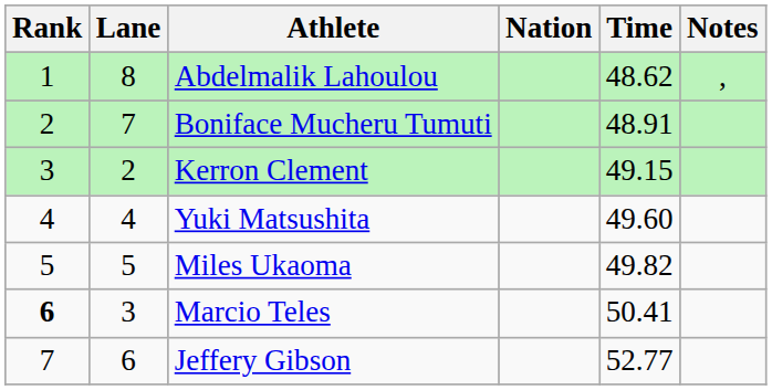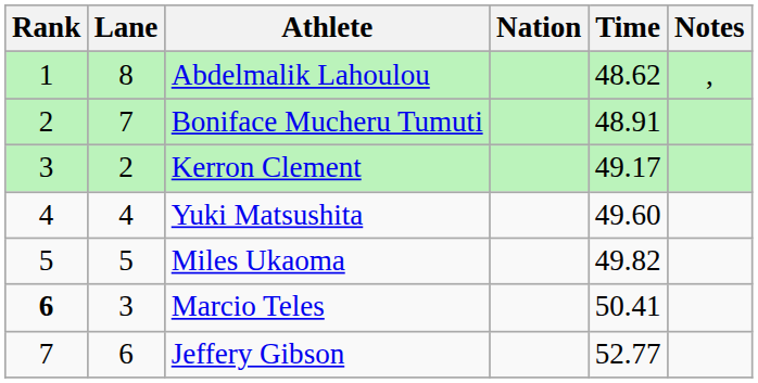Kerron Clement | Time: 49.15 -> 49.17
